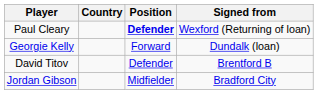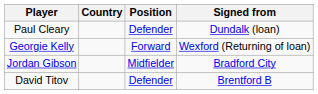Paul Cleary | Position: bold -> normal
Paul Cleary | Signed from: Wexford (Returning of loan) -> Dundalk (loan)
Georgie Kelly | Signed from: Dundalk (loan) -> Wexford (Returning of loan)
rows swapped: Jordan Gibson <-> David Titov
